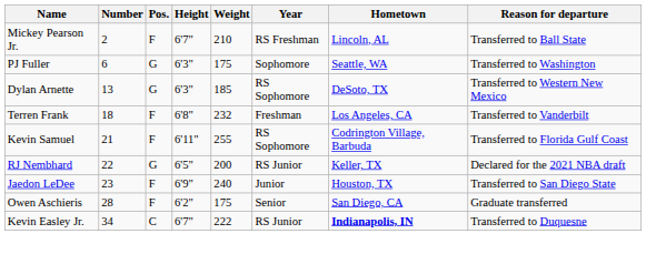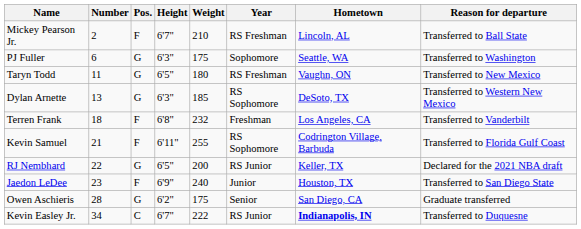+ row: Taryn Todd | 11 | G | 6'5" | 180 | RS Freshman | Vaughn, ON | Transferred to New Mexico
Owen Aschieris | Pos.: F -> G
